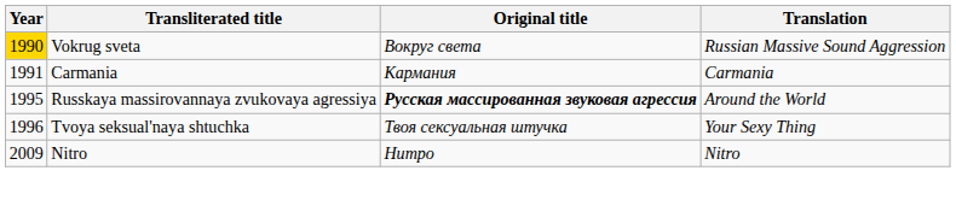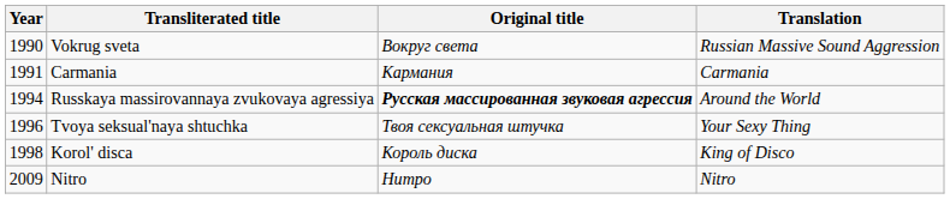Vokrug sveta | Year: gold background -> no background
Russkaya massirovannaya zvukovaya agressiya | Year: 1995 -> 1994
+ row: 1998 | Korol' disca | Король диска | King of Disco
